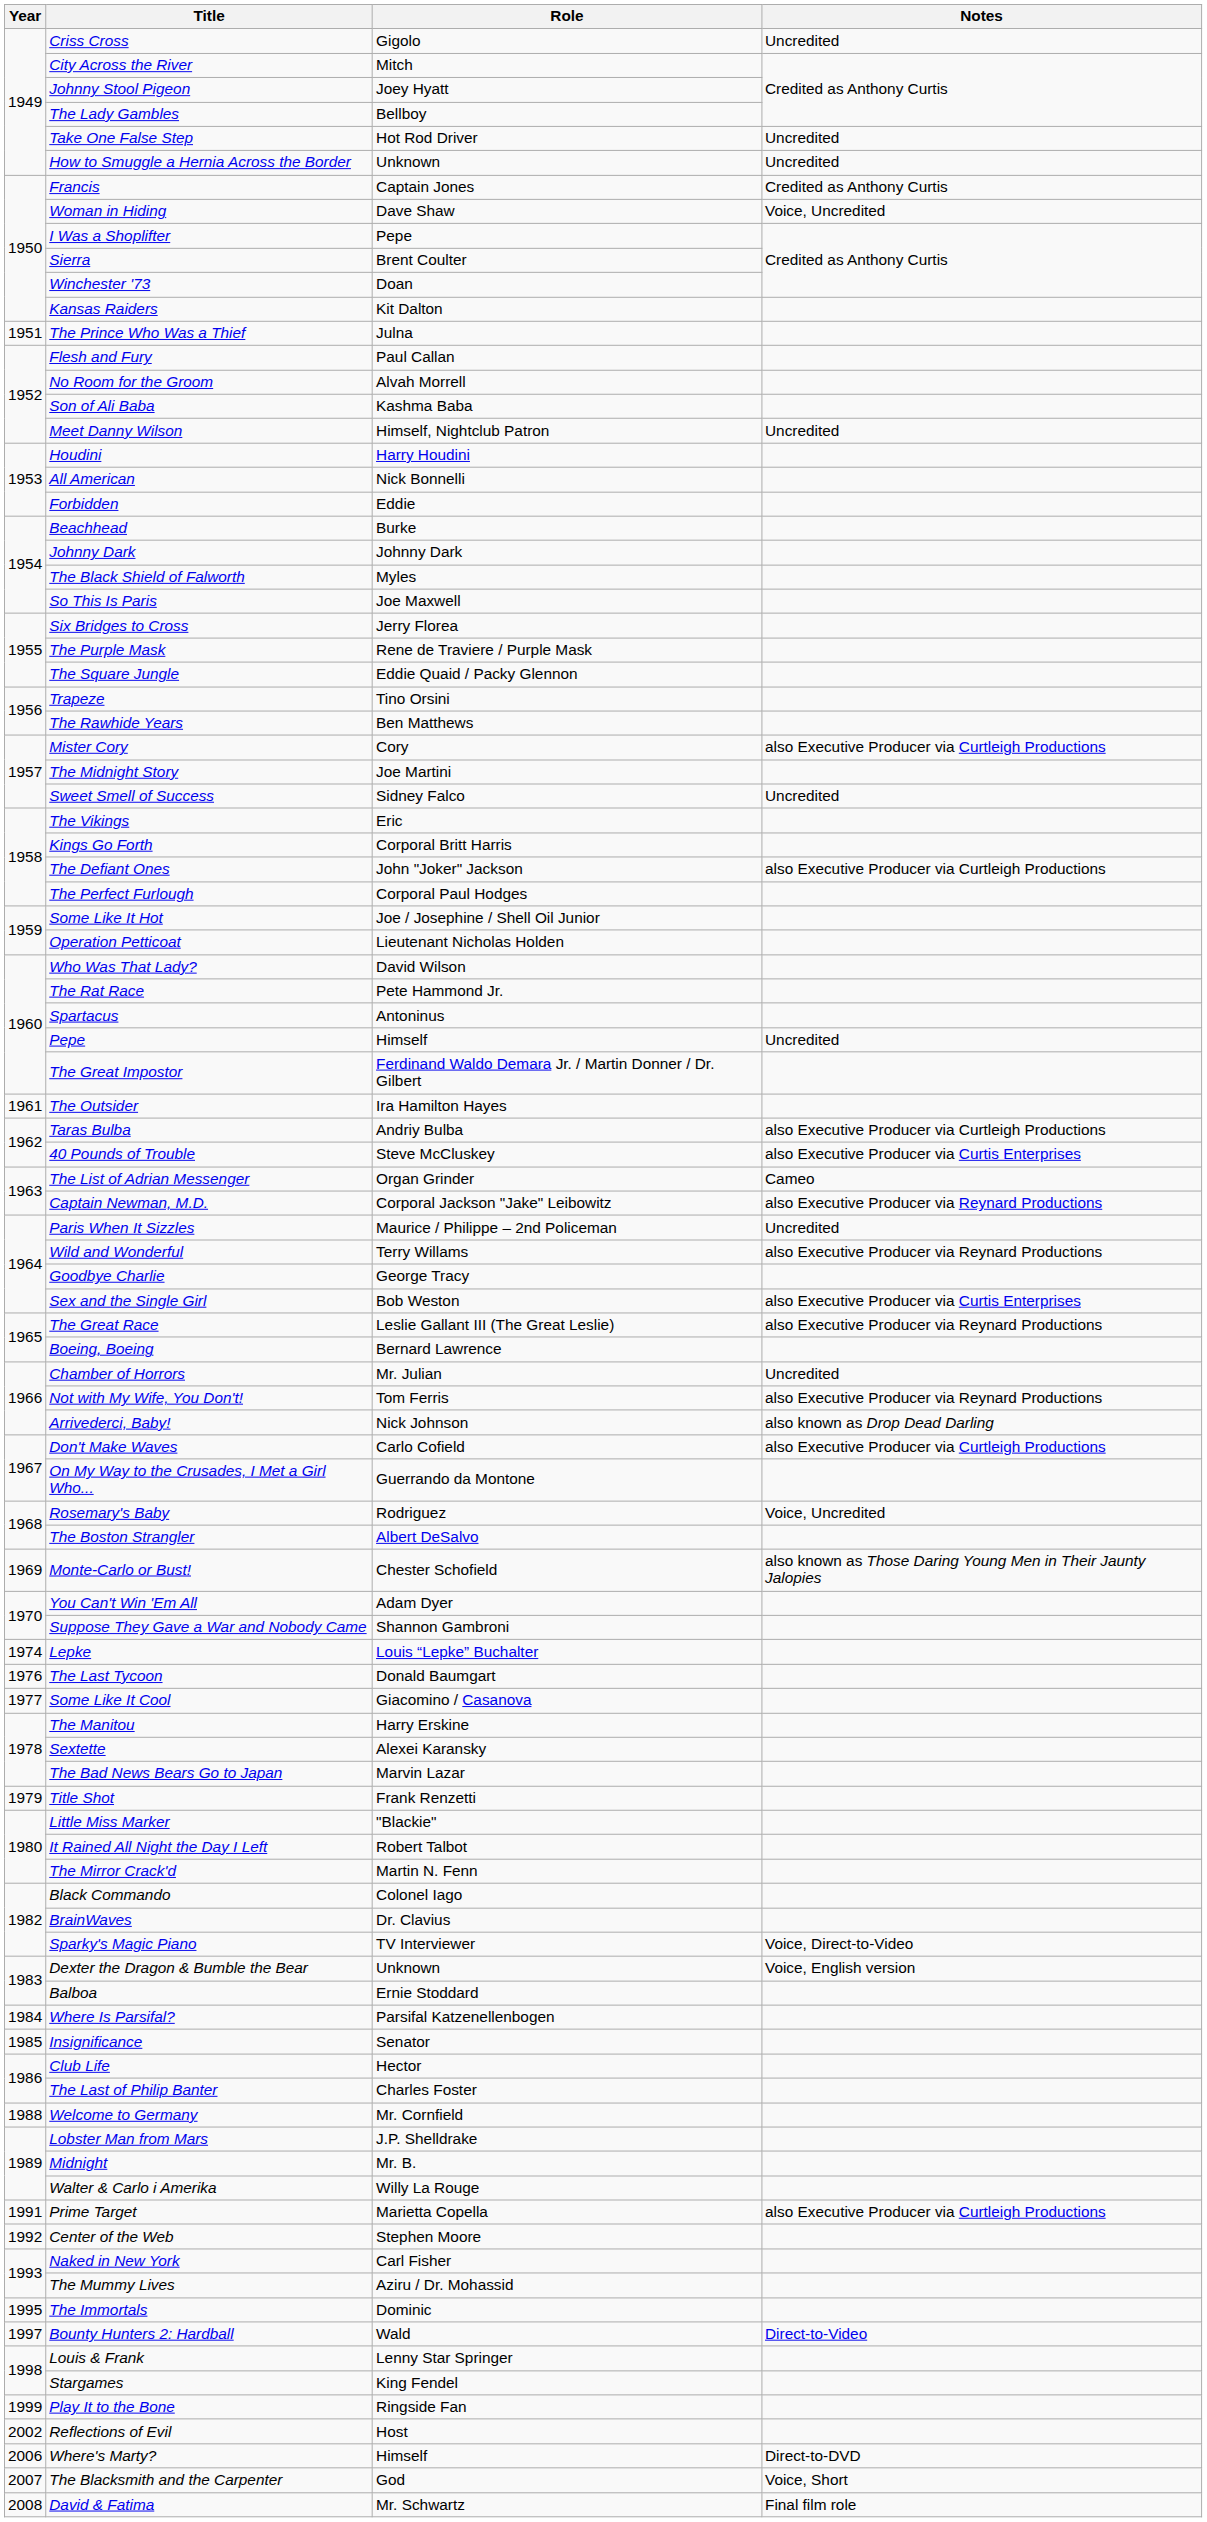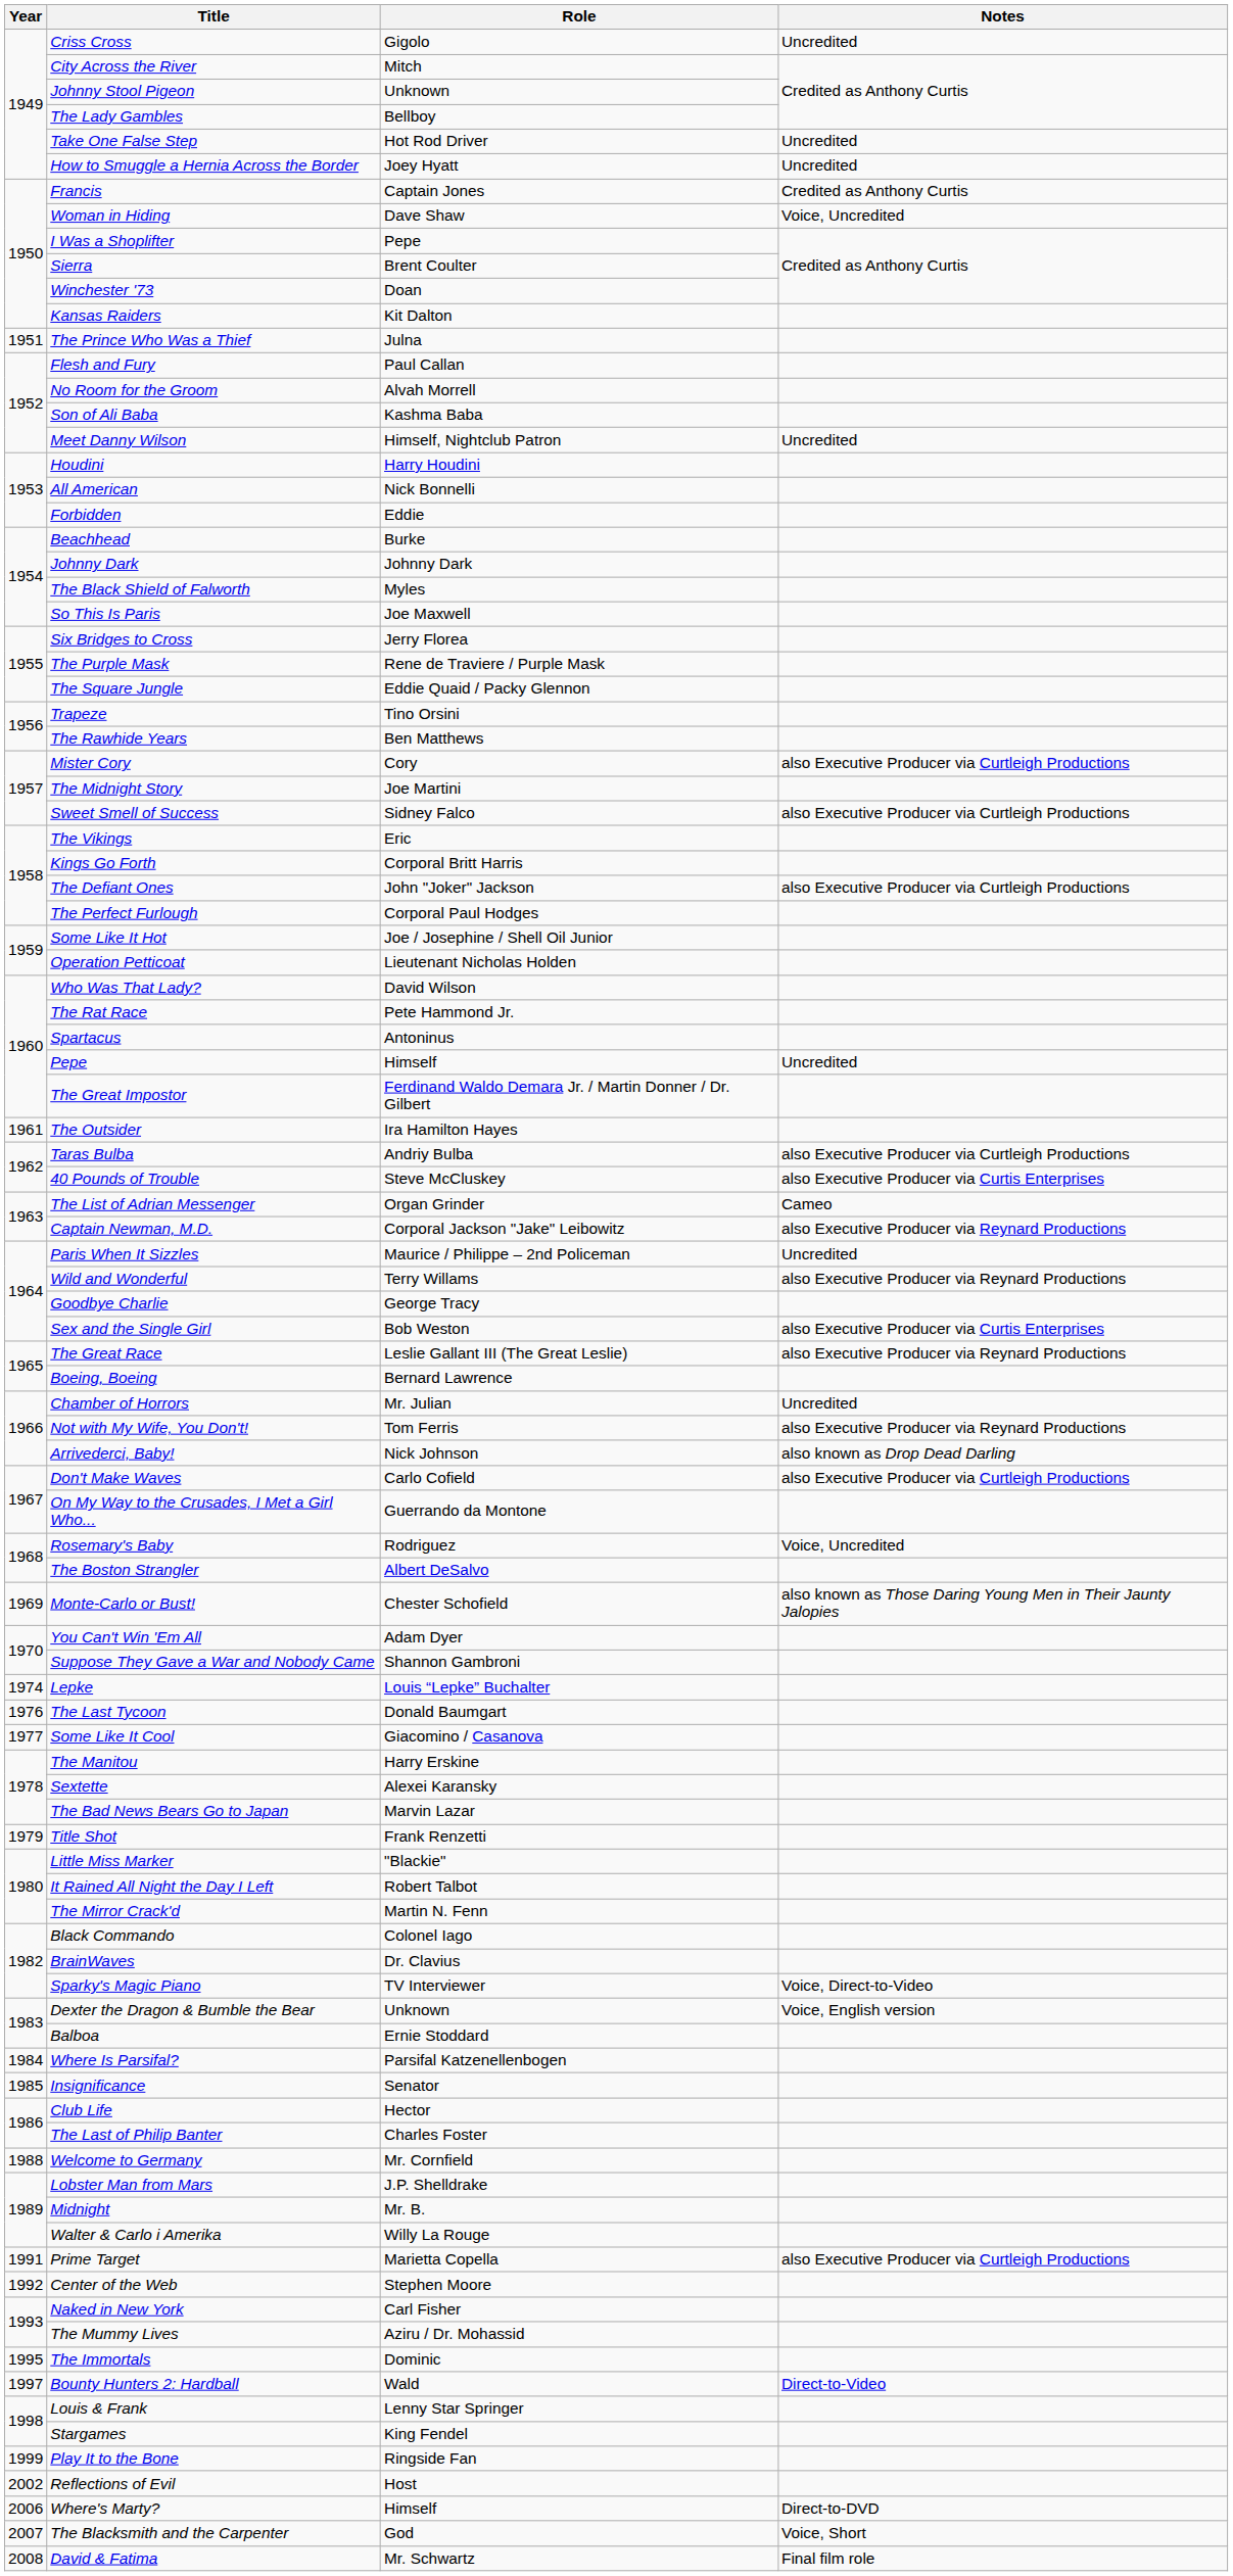Johnny Stool Pigeon | Role: Joey Hyatt -> Unknown
How to Smuggle a Hernia Across the Border | Role: Unknown -> Joey Hyatt
Sweet Smell of Success | Notes: Uncredited -> also Executive Producer via Curtleigh Productions
